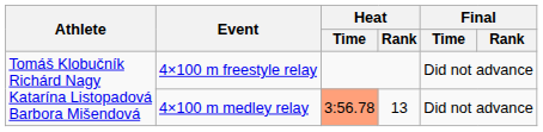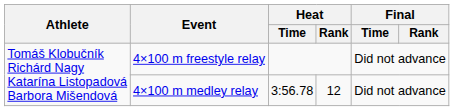4×100 m medley relay | Heat / Time: lightsalmon background -> no background
4×100 m medley relay | Heat / Rank: 13 -> 12
